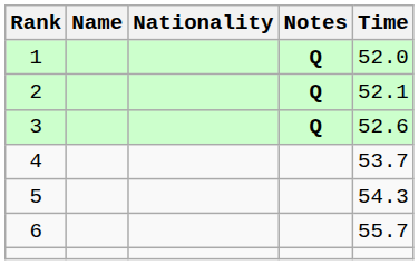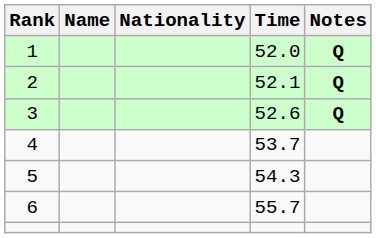columns swapped: Time <-> Notes
